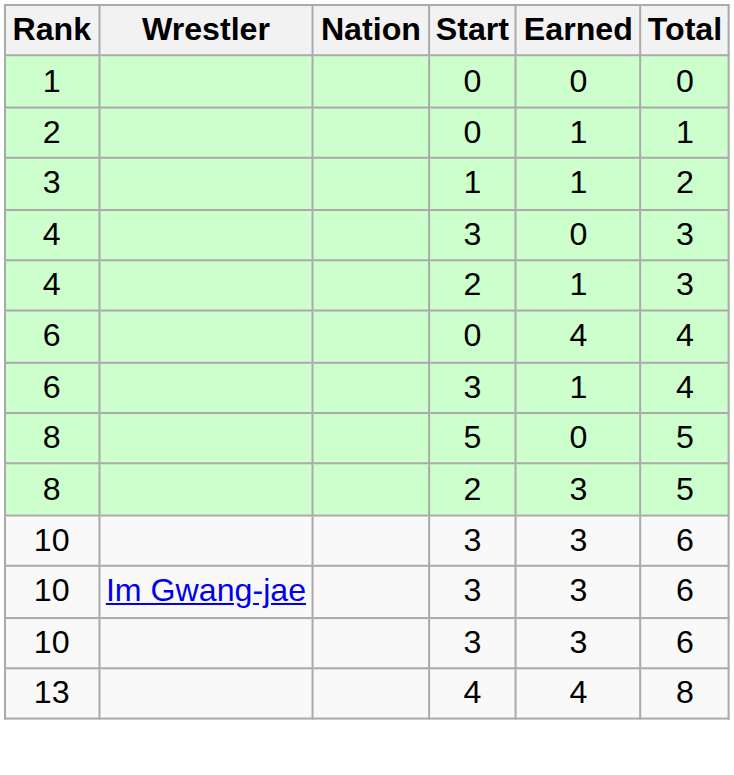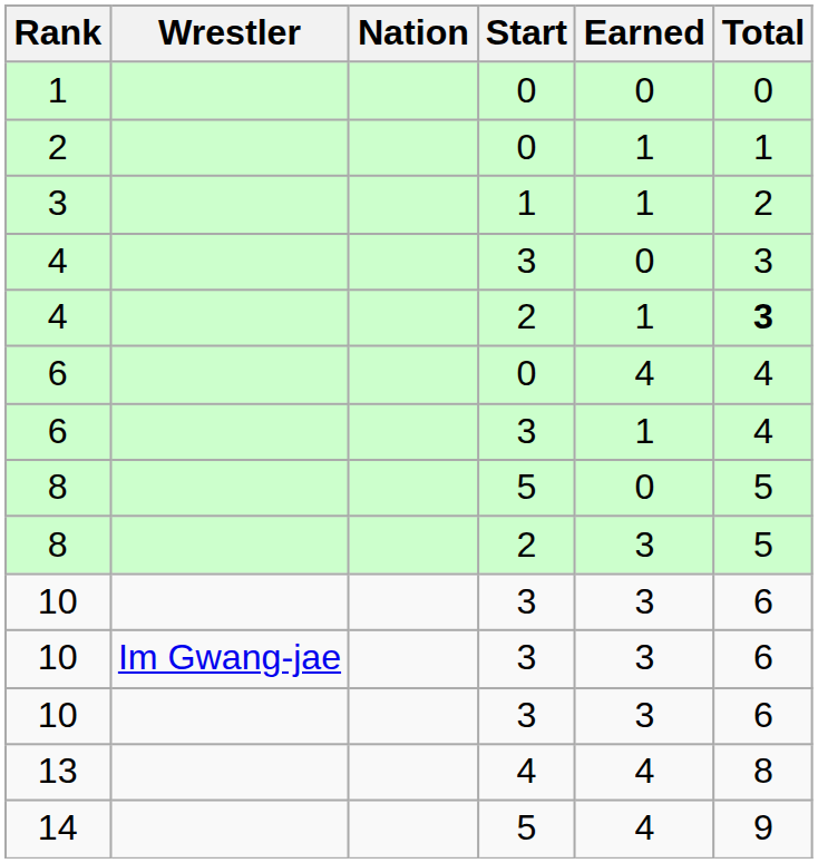4 / 2 | Total: normal -> bold
+ row: 14 | 5 | 4 | 9
